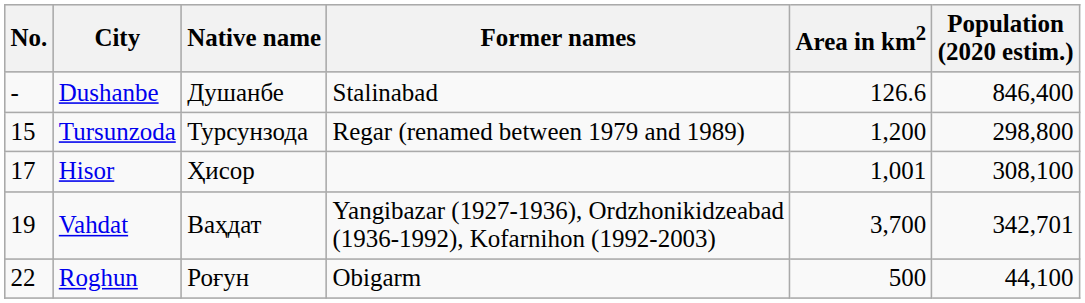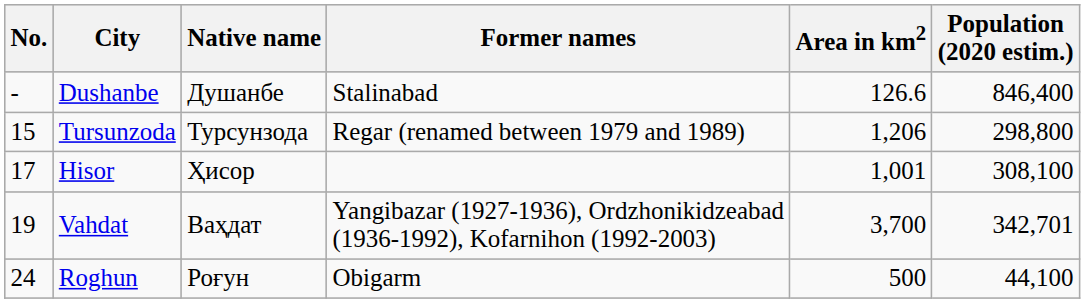Tursunzoda | Area in km2: 1,200 -> 1,206
Roghun | No.: 22 -> 24
